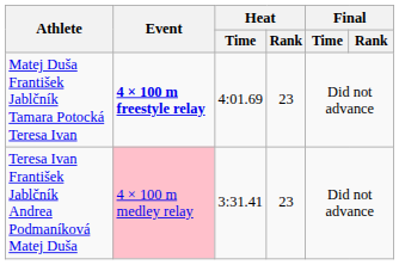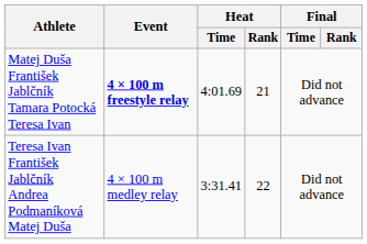Matej Duša František Jablčník Tamara Potocká Teresa Ivan | Heat / Rank: 23 -> 21
Teresa Ivan František Jablčník Andrea Podmaníková Matej Duša | Event: pink background -> no background
Teresa Ivan František Jablčník Andrea Podmaníková Matej Duša | Heat / Rank: 23 -> 22
